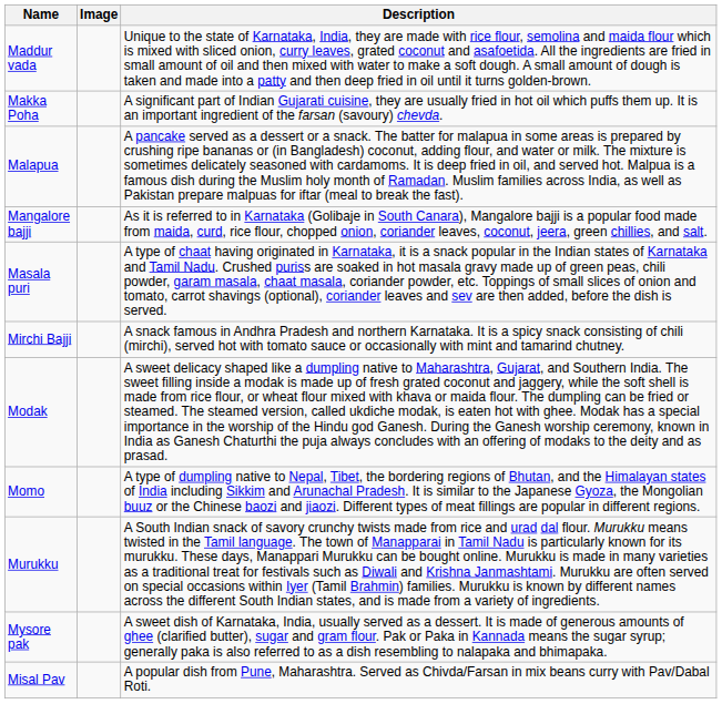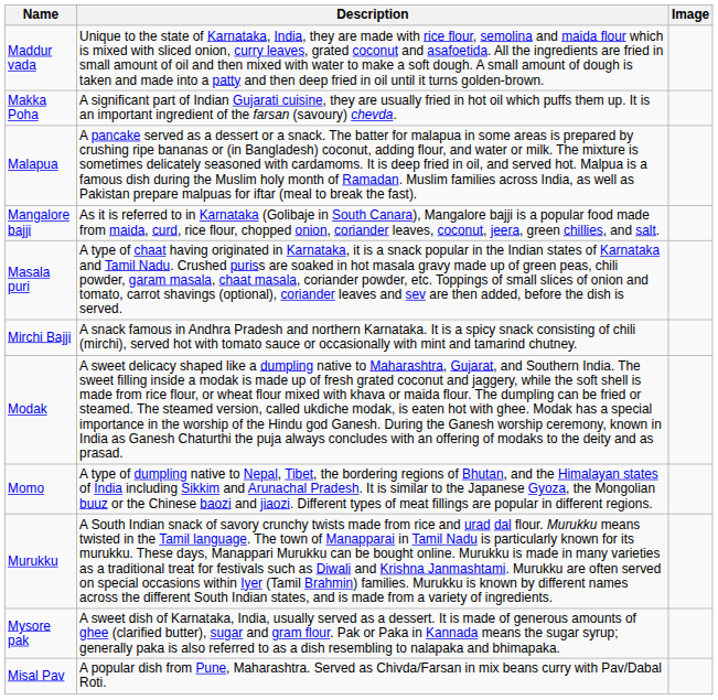columns swapped: Image <-> Description
